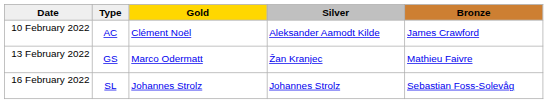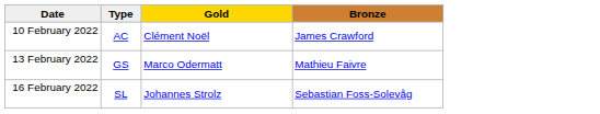- column: Silver | Aleksander Aamodt Kilde | Žan Kranjec | Johannes Strolz
